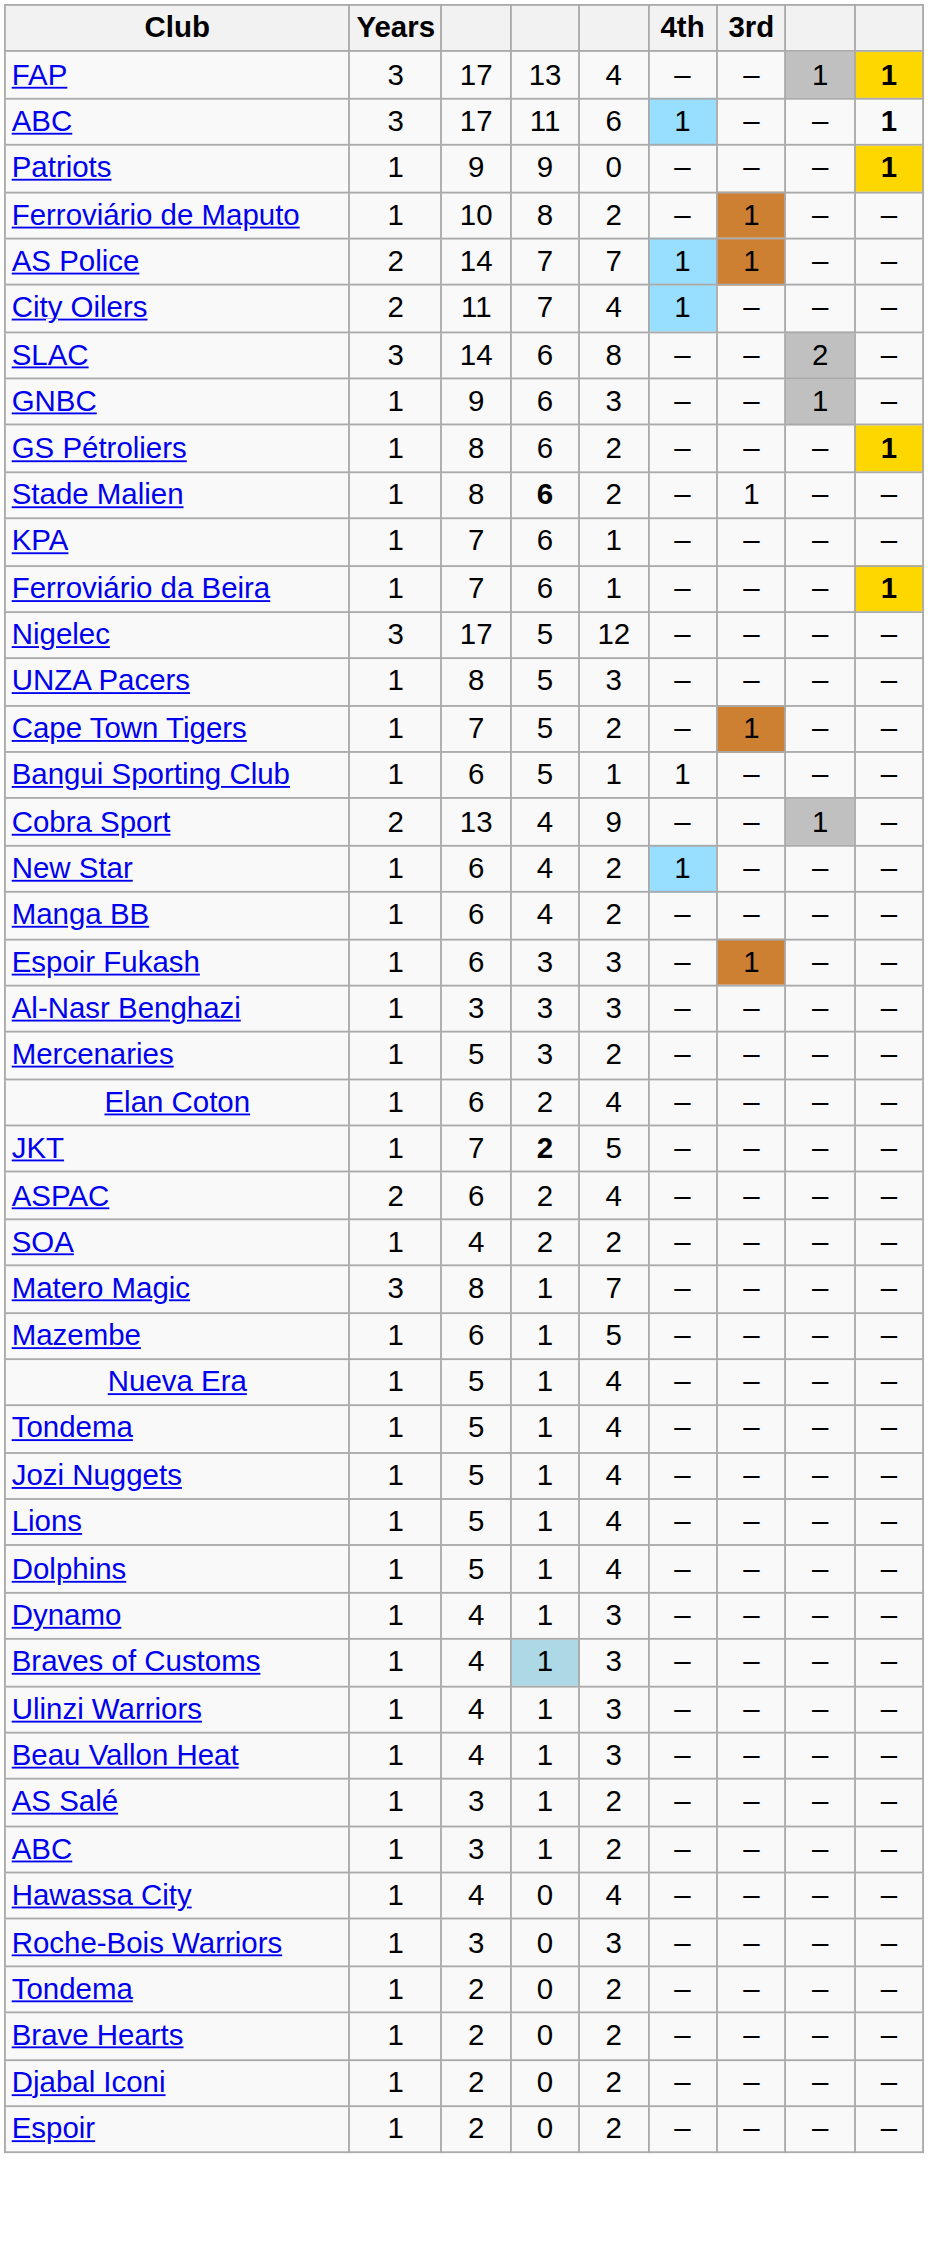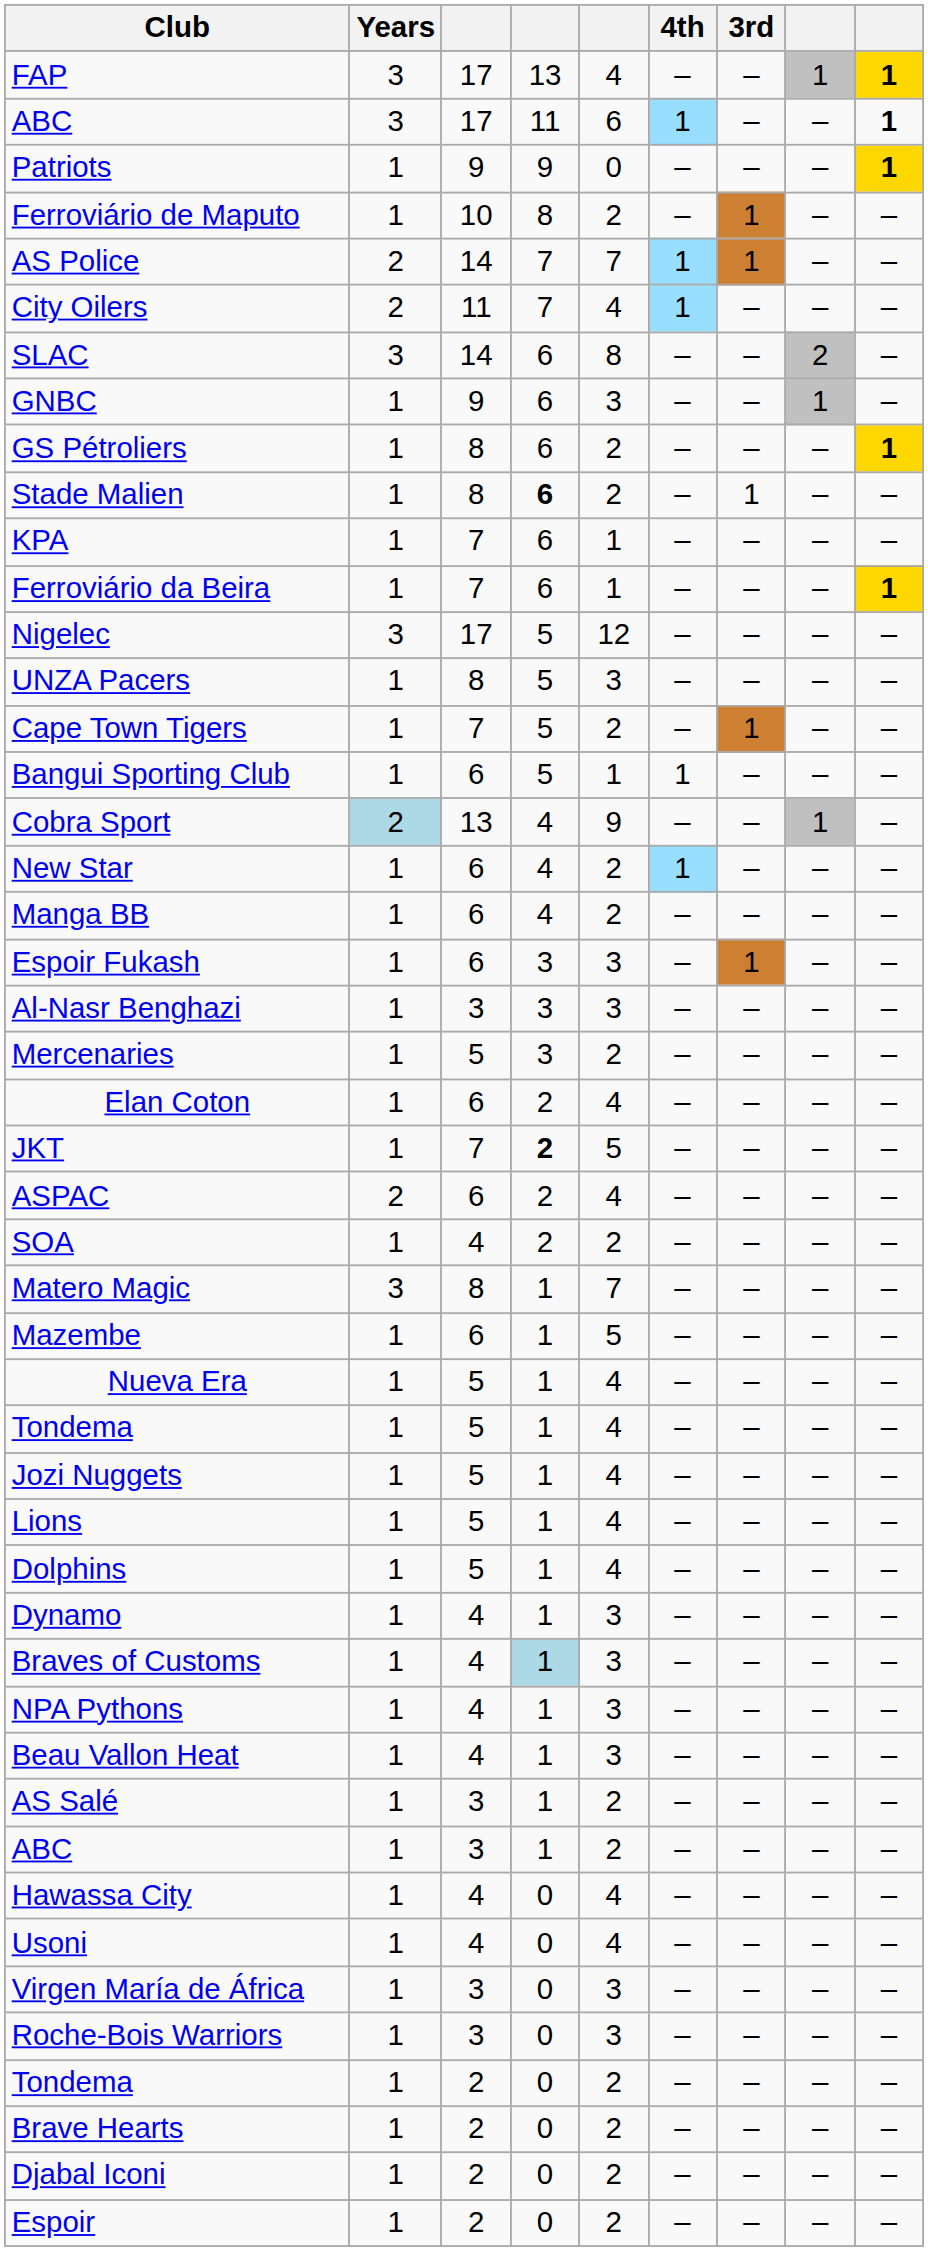Cobra Sport | Years: no background -> lightblue background
- row: Ulinzi Warriors | 1 | 4 | 1 | 3 | – | – | – | –
+ row: NPA Pythons | 1 | 4 | 1 | 3 | – | – | – | –
+ row: Usoni | 1 | 4 | 0 | 4 | – | – | – | –
+ row: Virgen María de África | 1 | 3 | 0 | 3 | – | – | – | –
